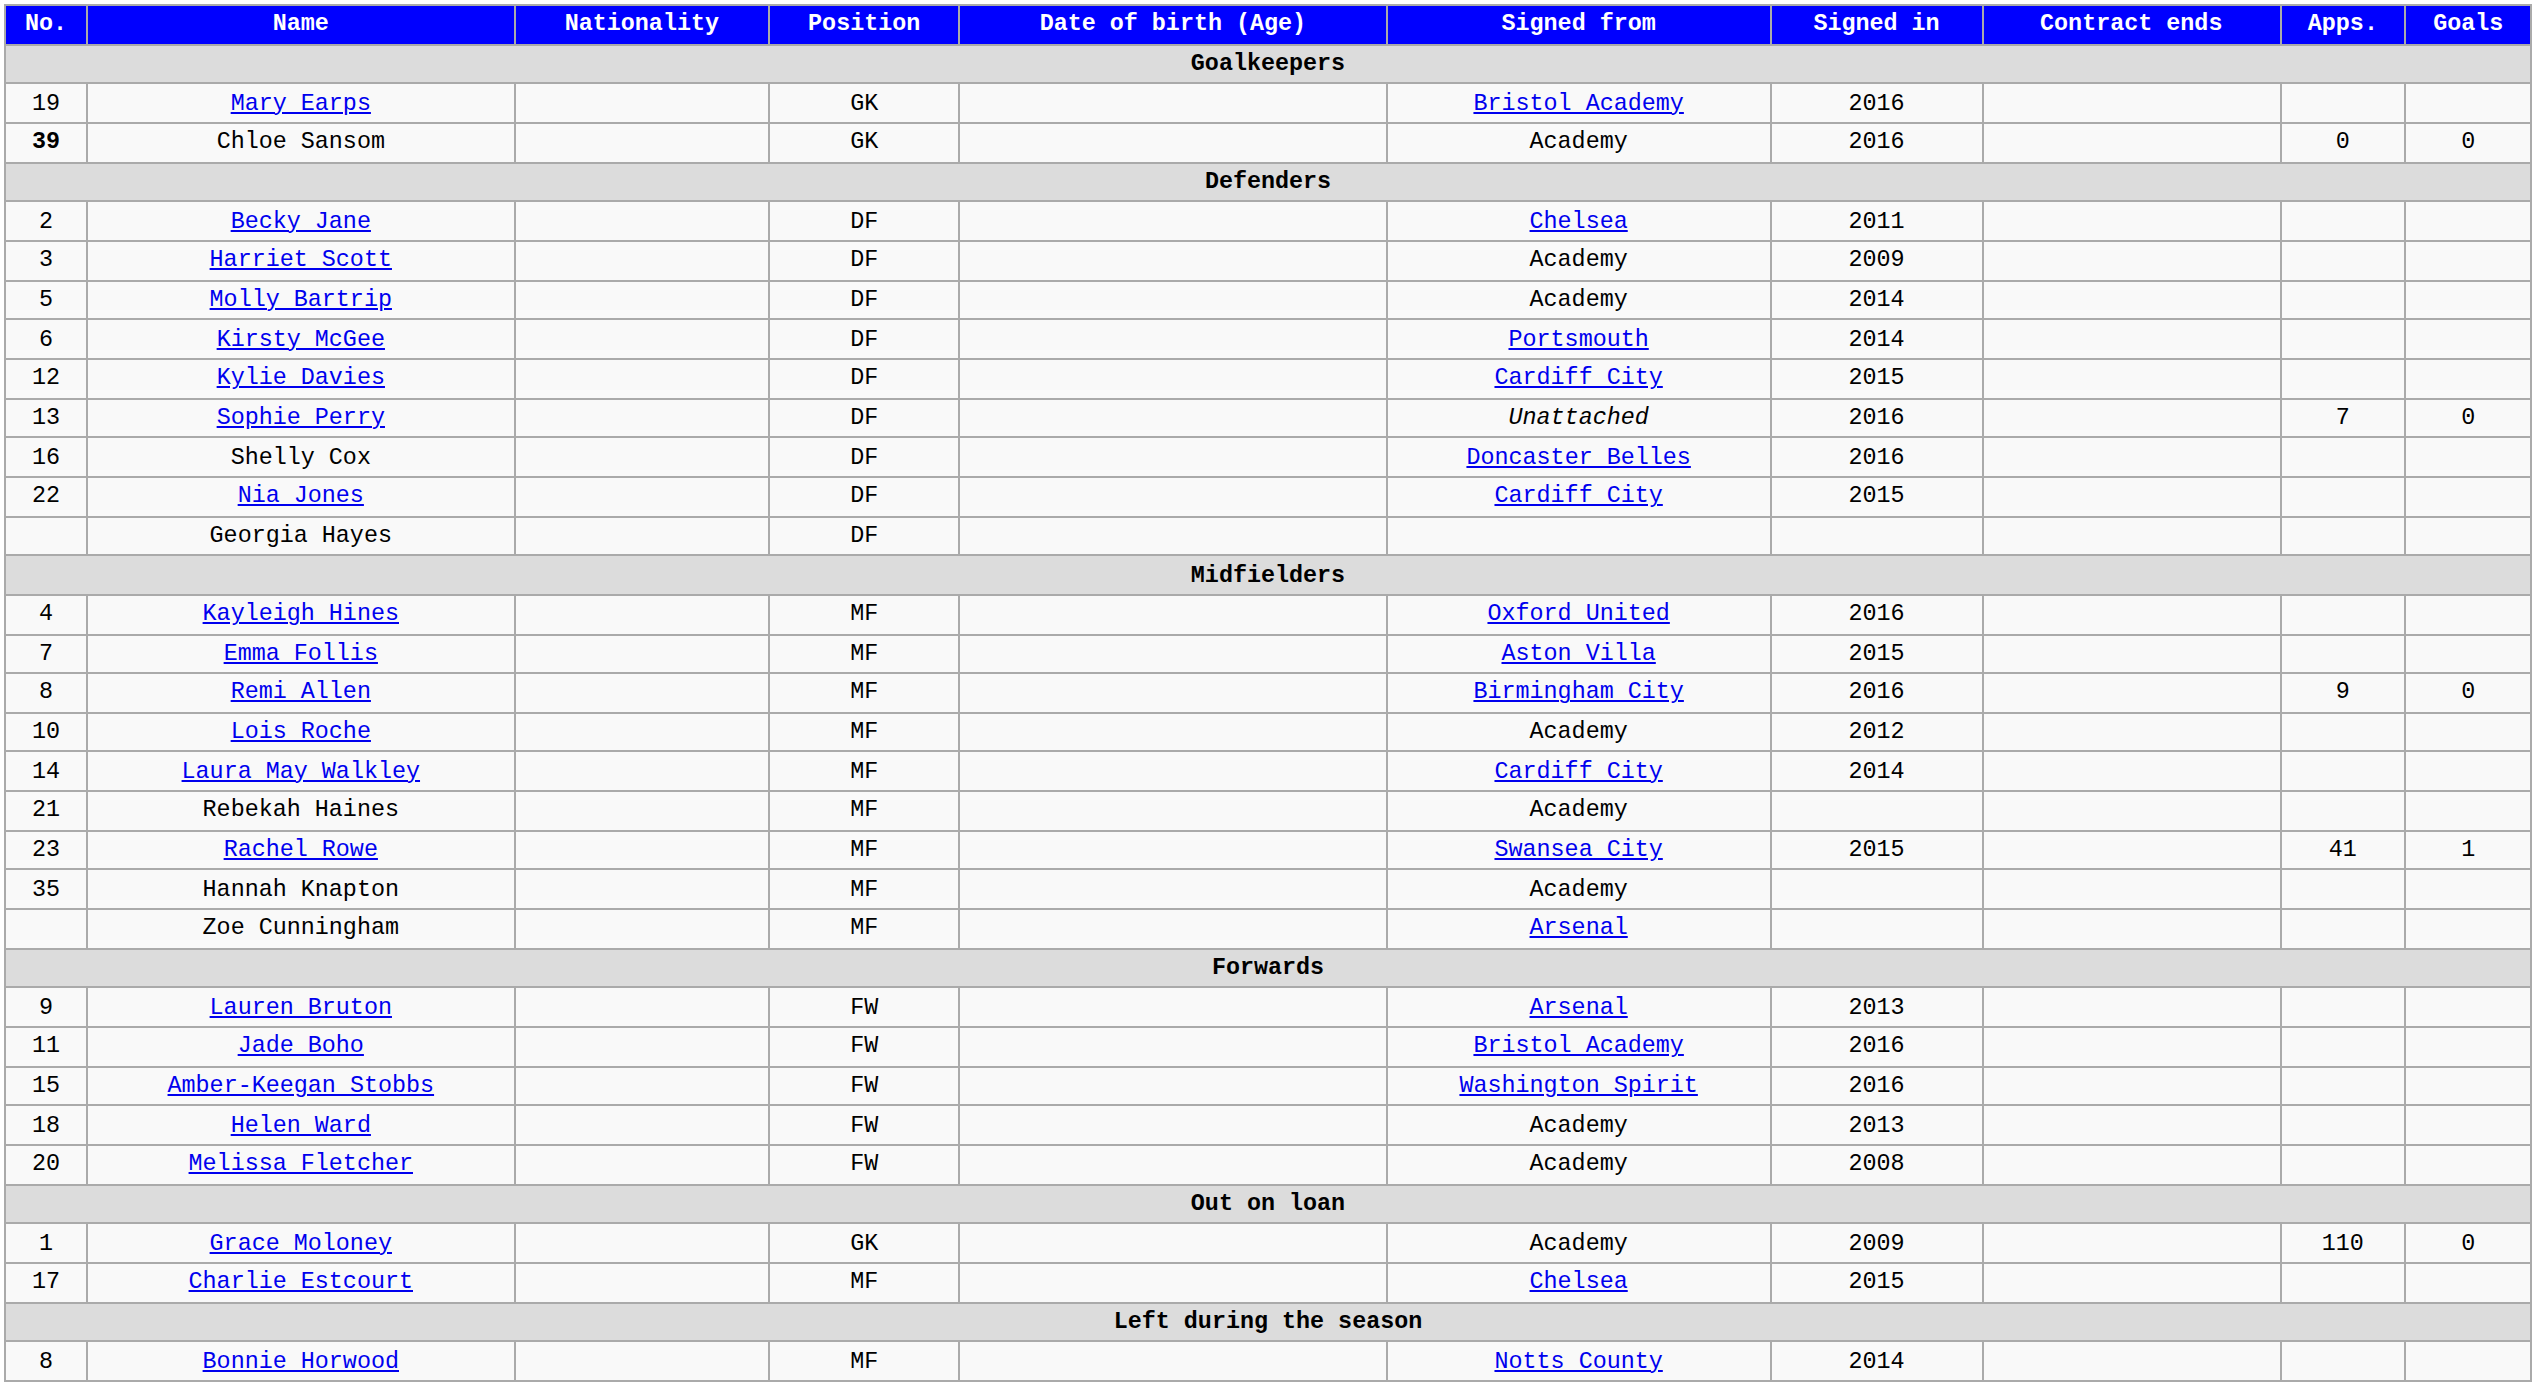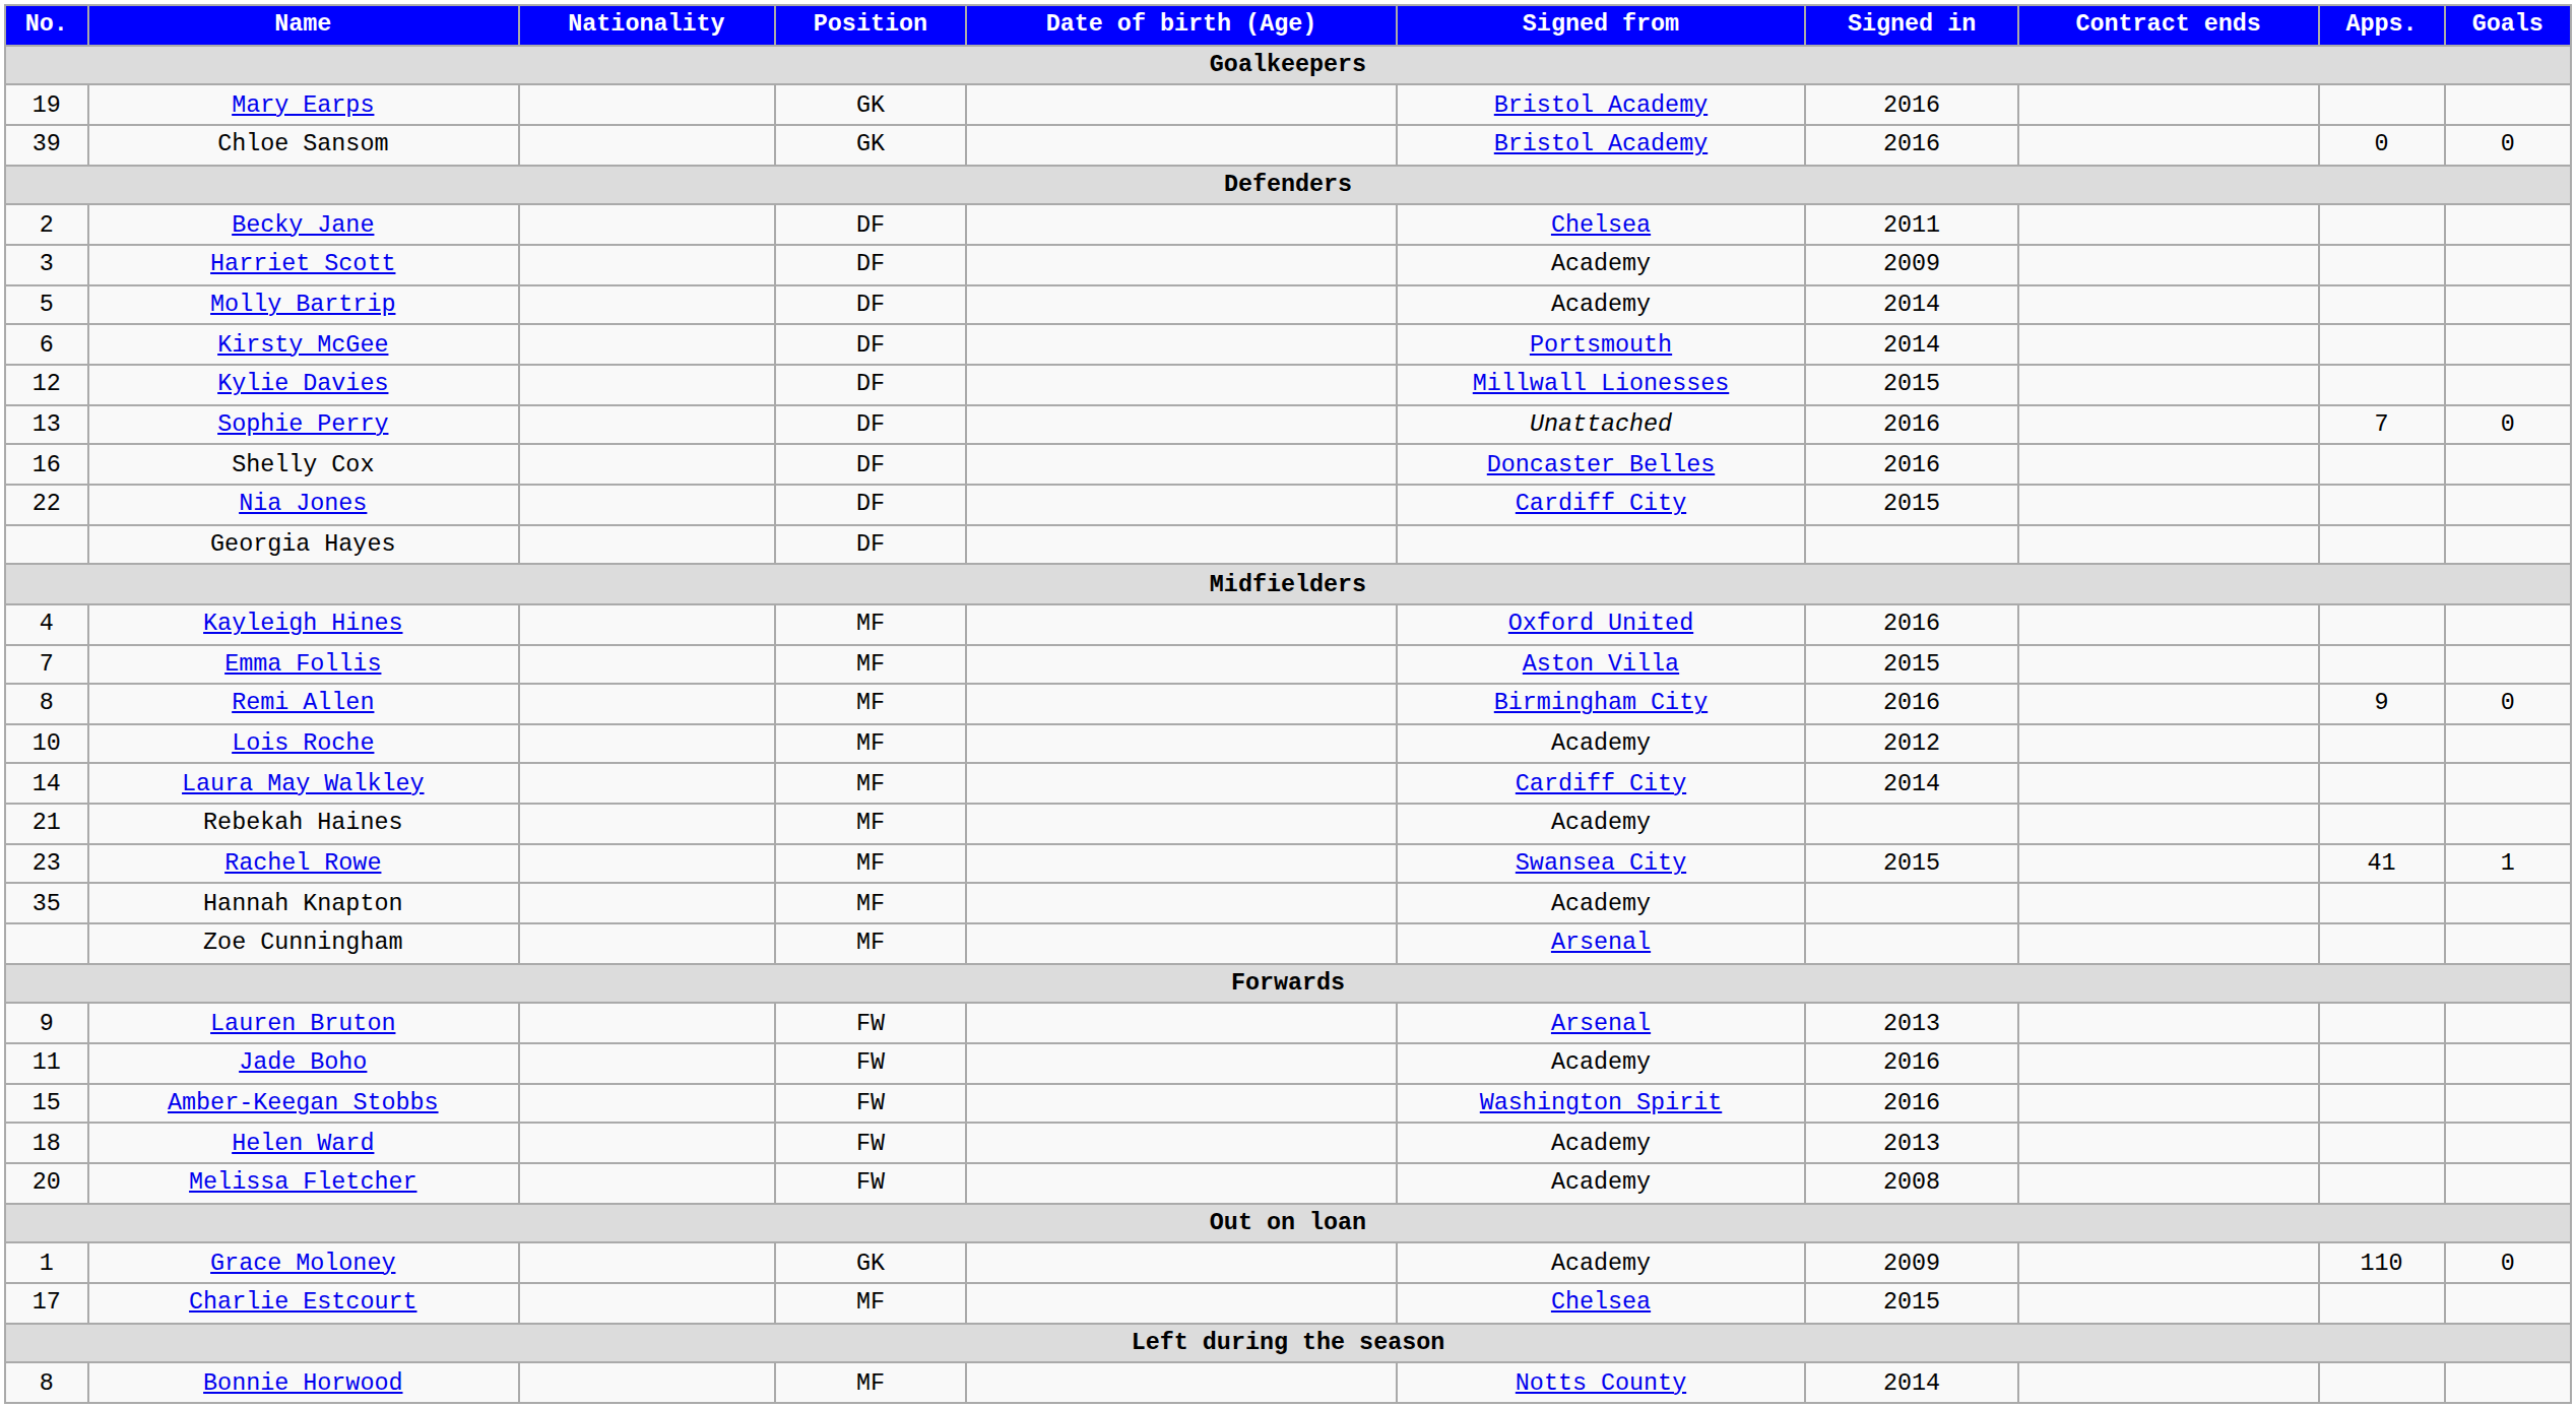Chloe Sansom | No.: bold -> normal
Chloe Sansom | Signed from: Academy -> Bristol Academy
Kylie Davies | Signed from: Cardiff City -> Millwall Lionesses
Jade Boho | Signed from: Bristol Academy -> Academy
